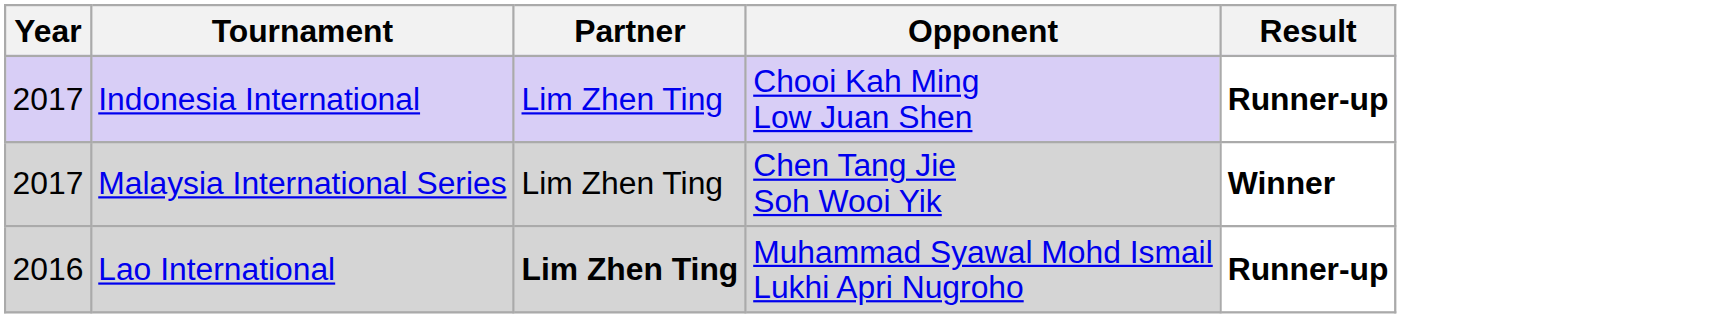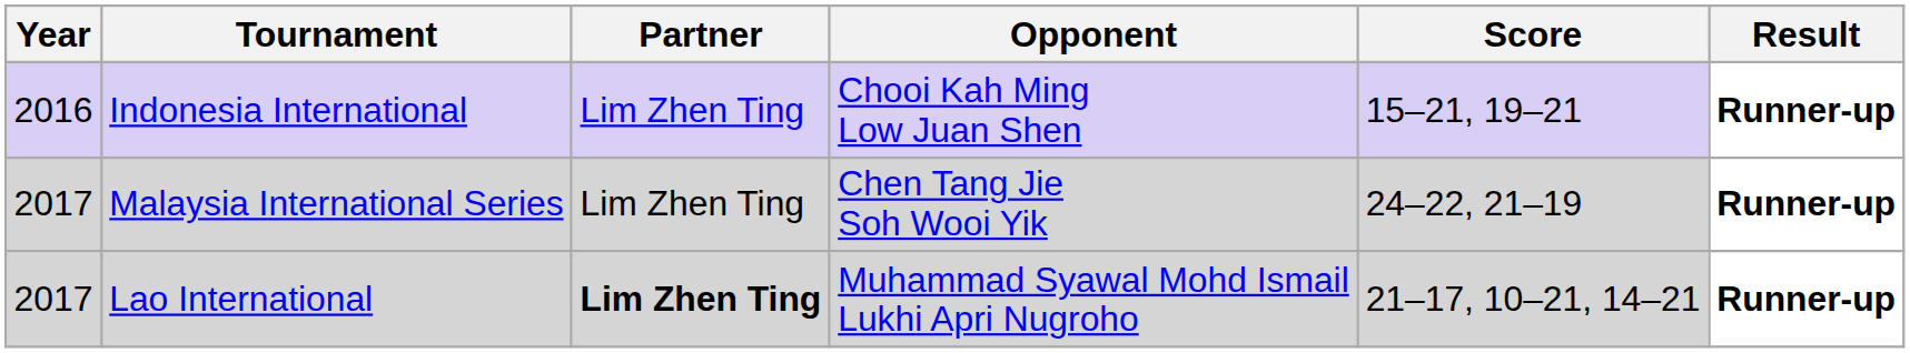+ column: Score | 15–21, 19–21 | 24–22, 21–19 | 21–17, 10–21, 14–21
Indonesia International | Year: 2017 -> 2016
Malaysia International Series | Result: Winner -> Runner-up
Lao International | Year: 2016 -> 2017
